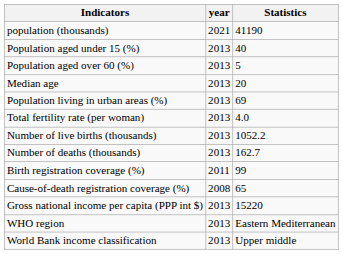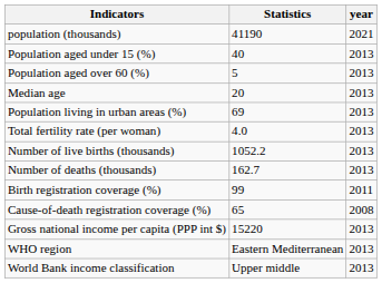columns swapped: Statistics <-> year
